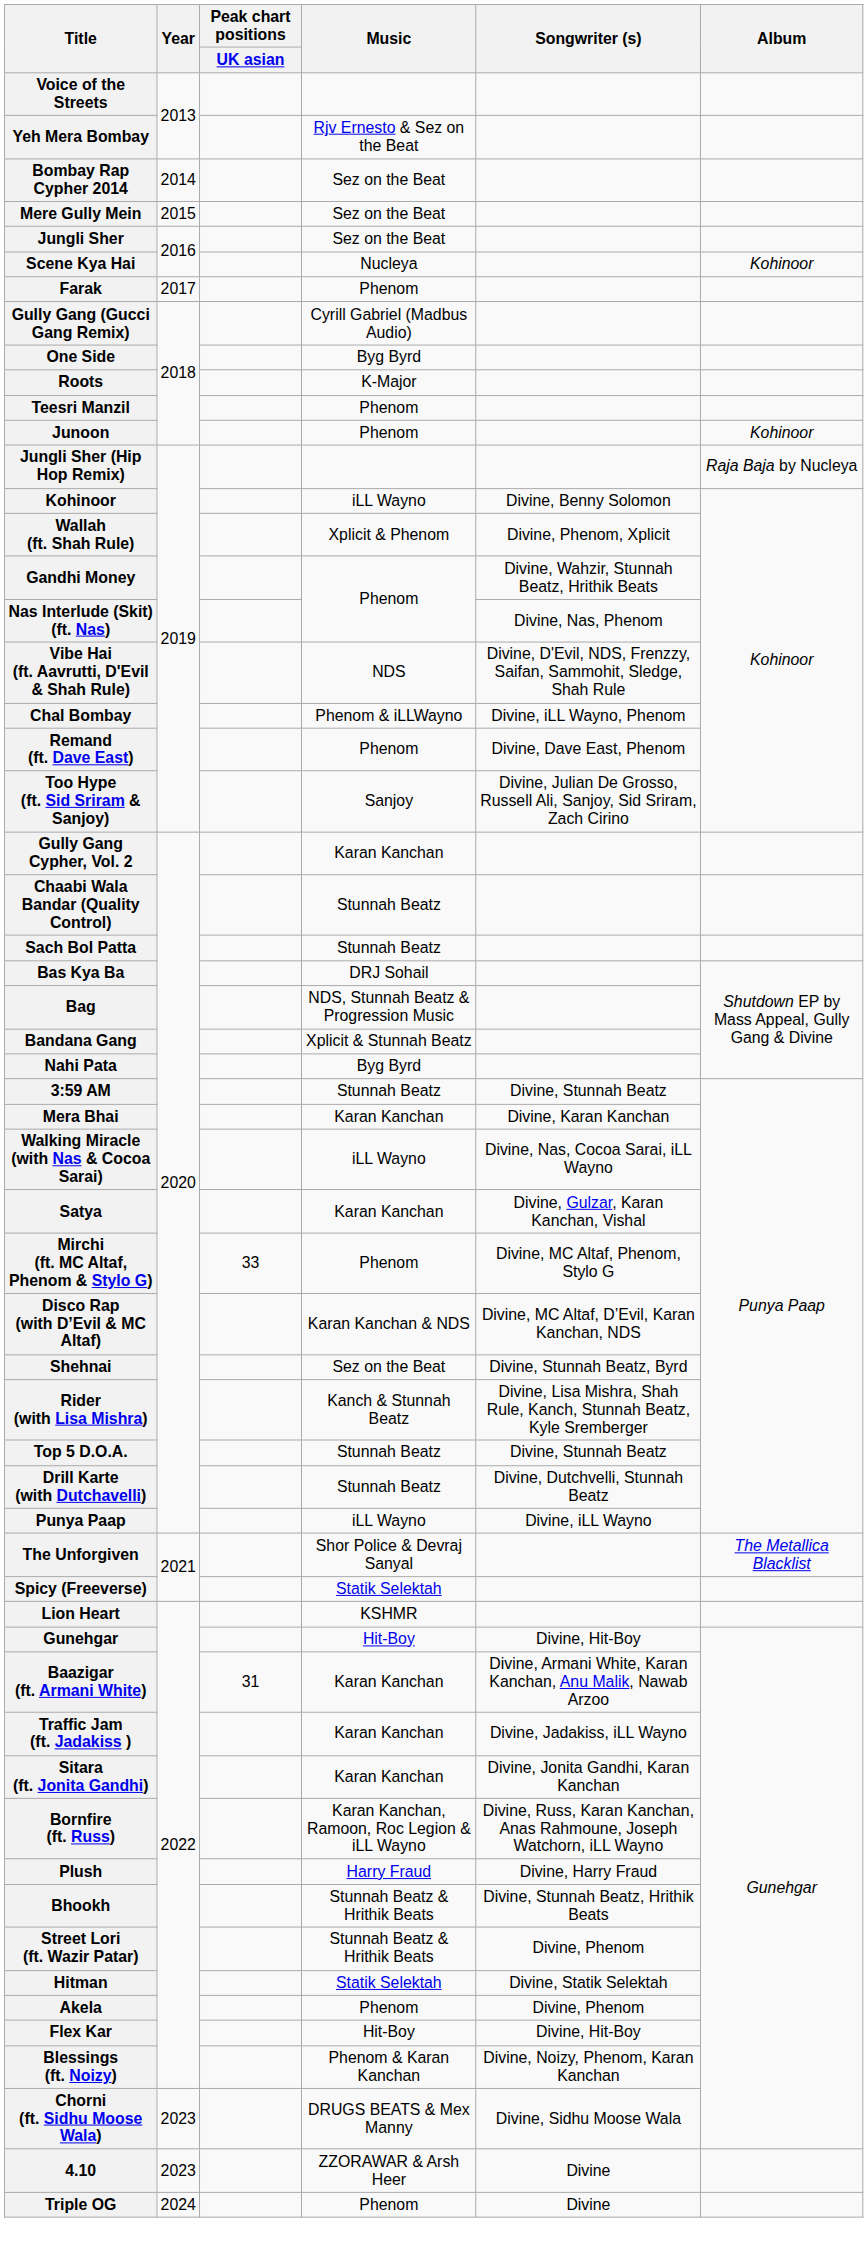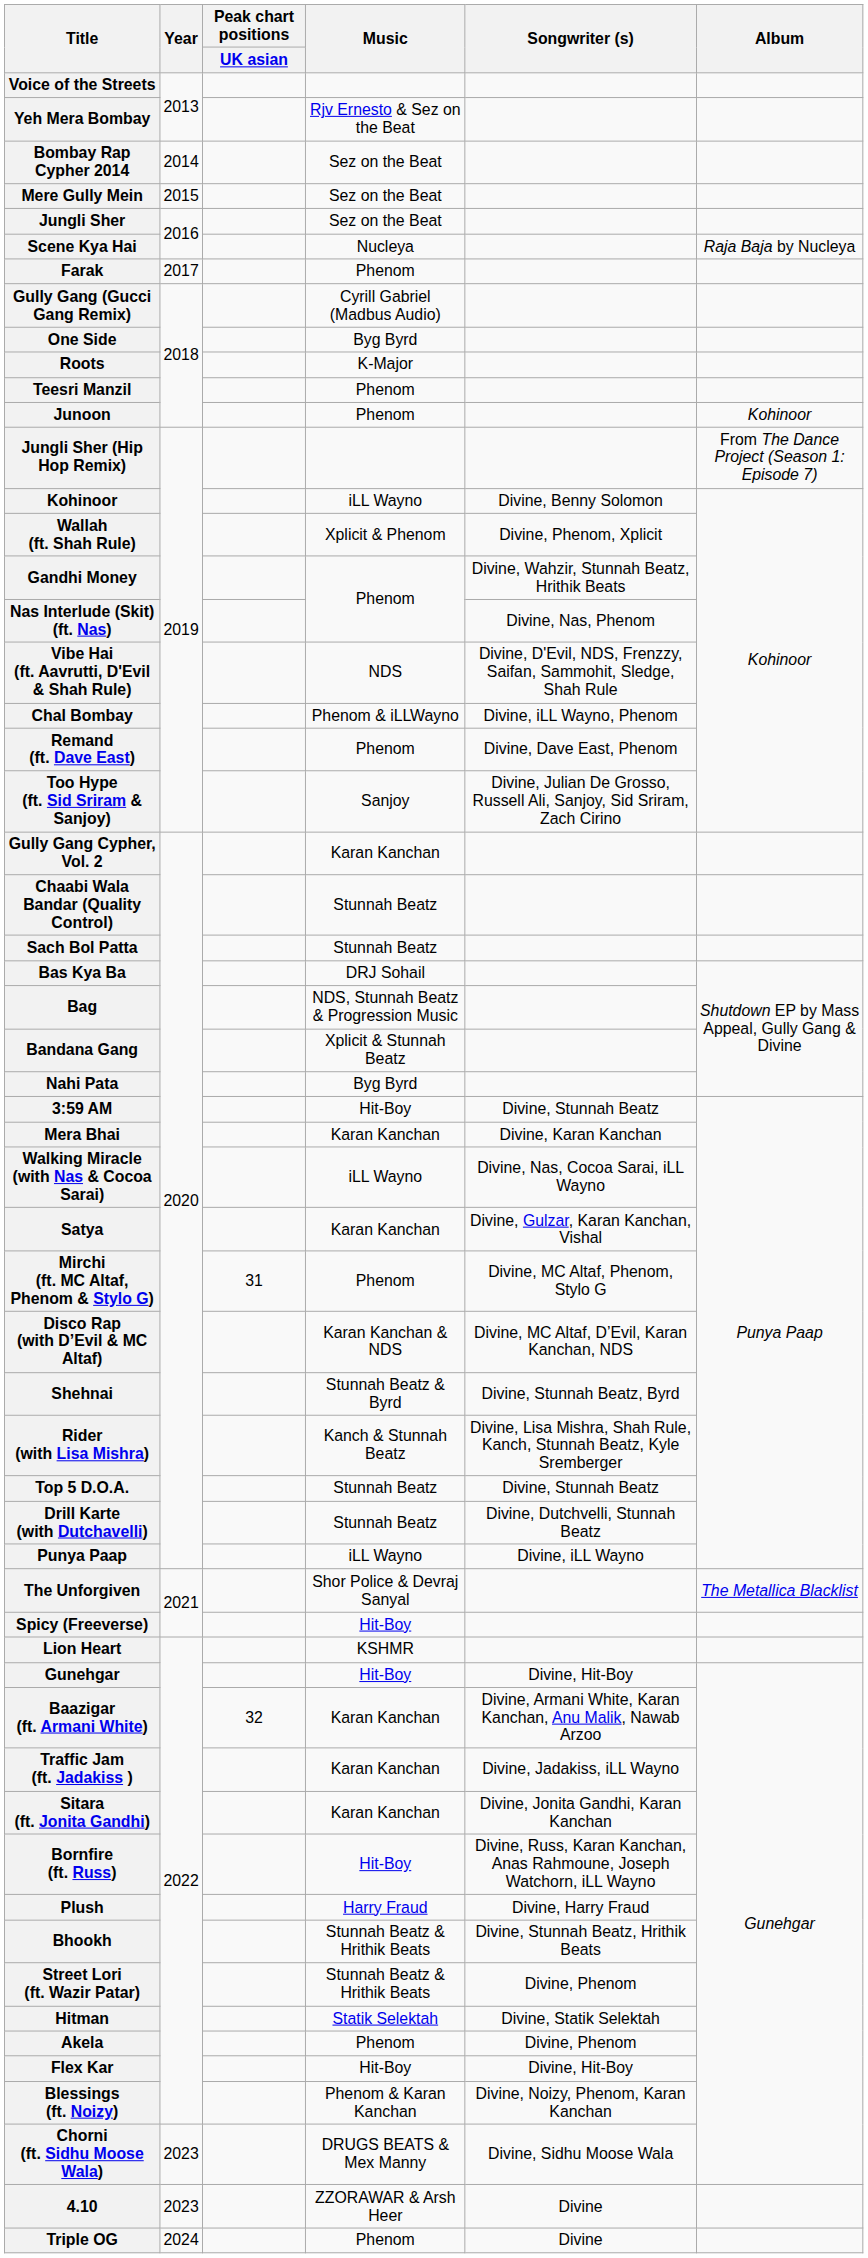Scene Kya Hai | Album: Kohinoor -> Raja Baja by Nucleya
Jungli Sher (Hip Hop Remix) | Album: Raja Baja by Nucleya -> From The Dance Project (Season 1: Episode 7)
3:59 AM | Music: Stunnah Beatz -> Hit-Boy
Mirchi (ft. MC Altaf, Phenom & Stylo G) | Peak chart positions / UK asian: 33 -> 31
Shehnai | Music: Sez on the Beat -> Stunnah Beatz & Byrd
Spicy (Freeverse) | Music: Statik Selektah -> Hit-Boy
Baazigar (ft. Armani White) | Peak chart positions / UK asian: 31 -> 32
Bornfire (ft. Russ) | Music: Karan Kanchan, Ramoon, Roc Legion & iLL Wayno -> Hit-Boy
